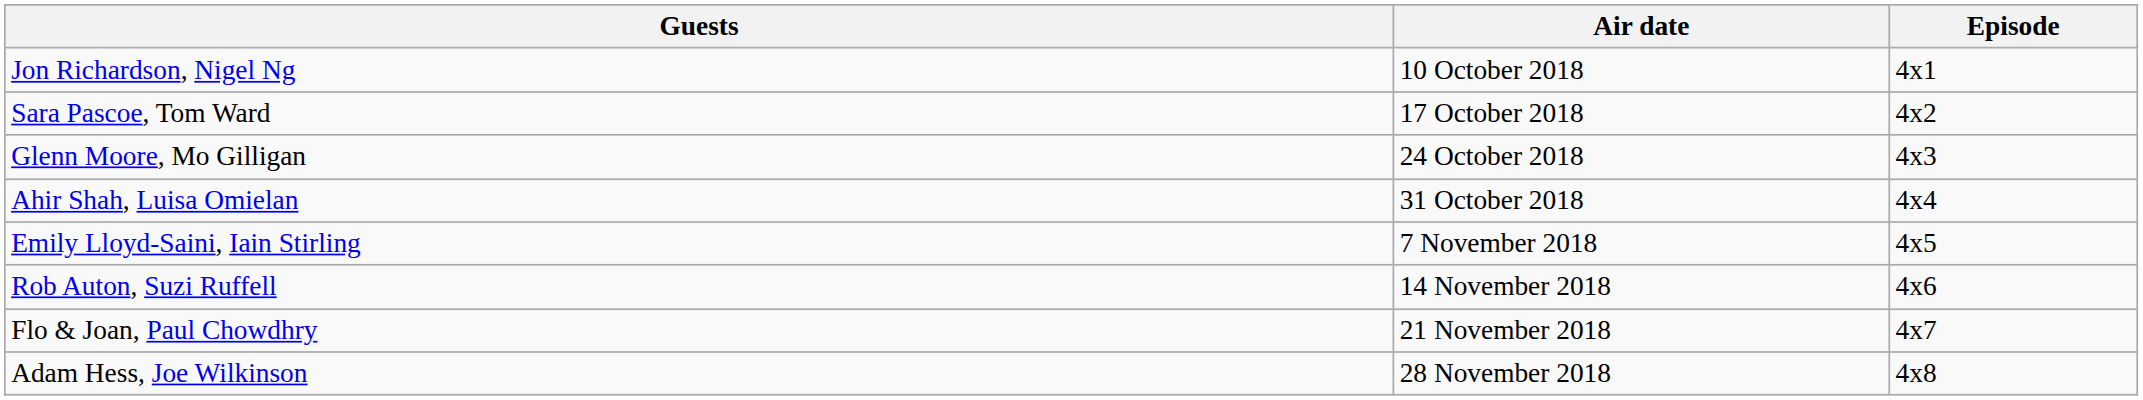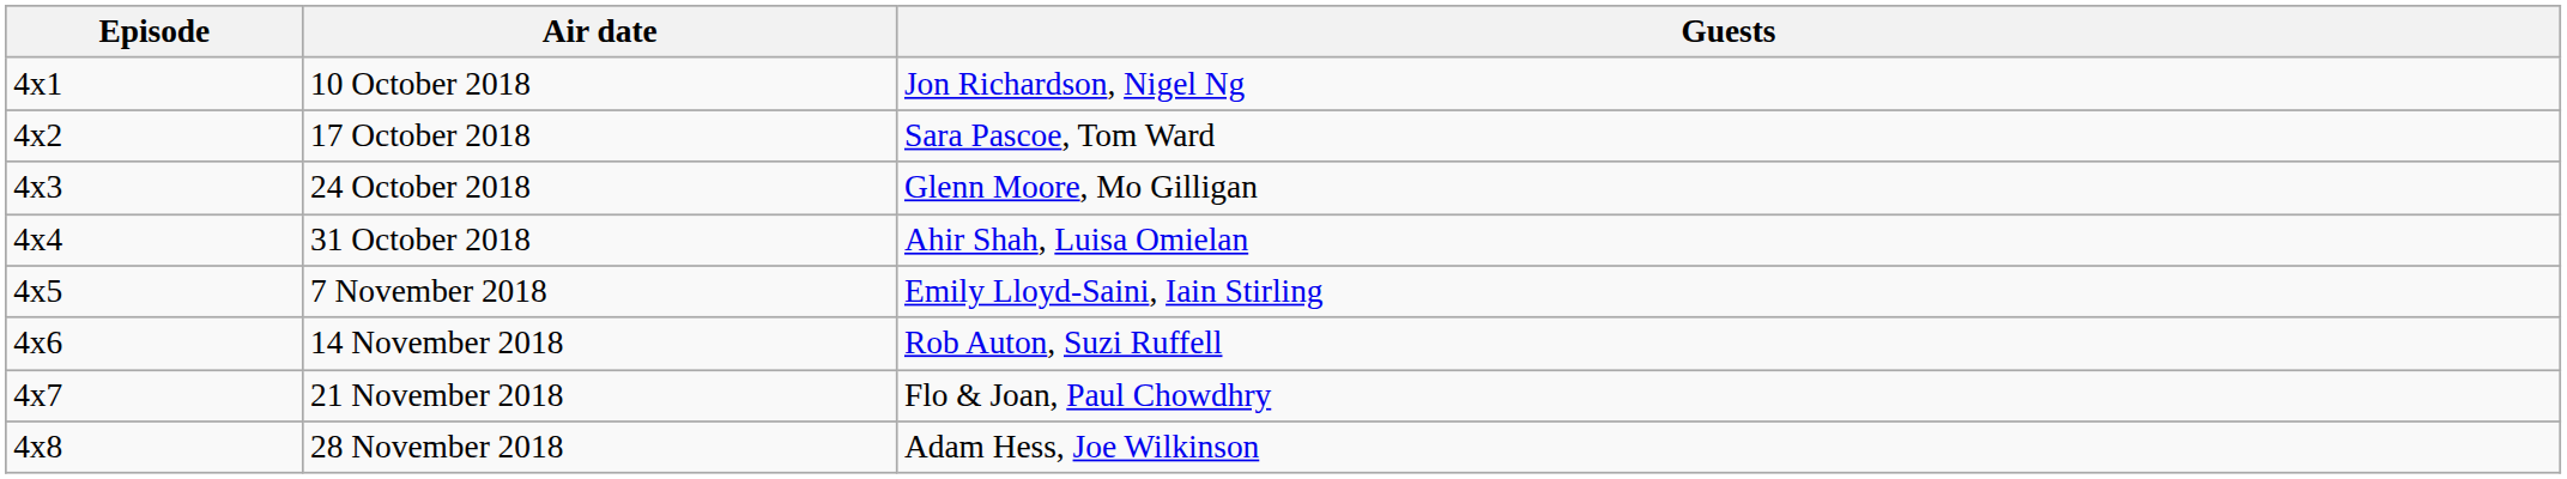columns swapped: Episode <-> Guests
